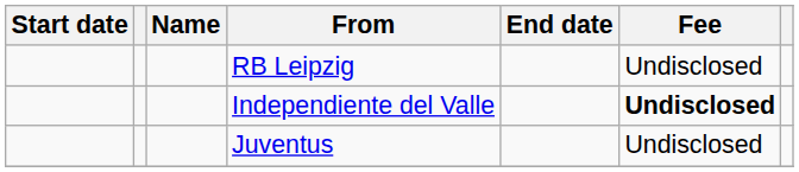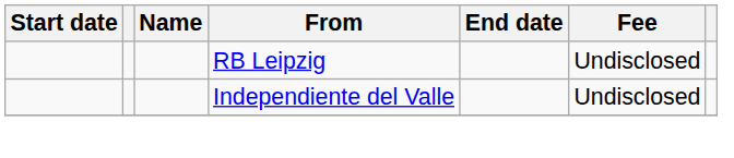Independiente del Valle | Fee: bold -> normal
- row: Juventus | Undisclosed
